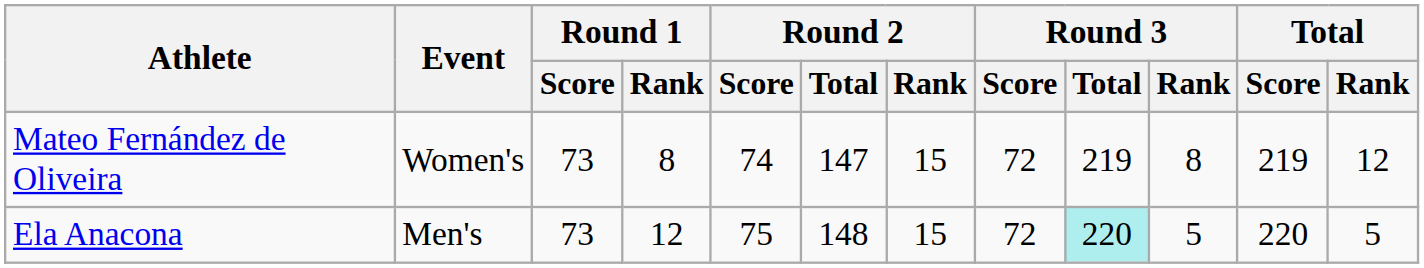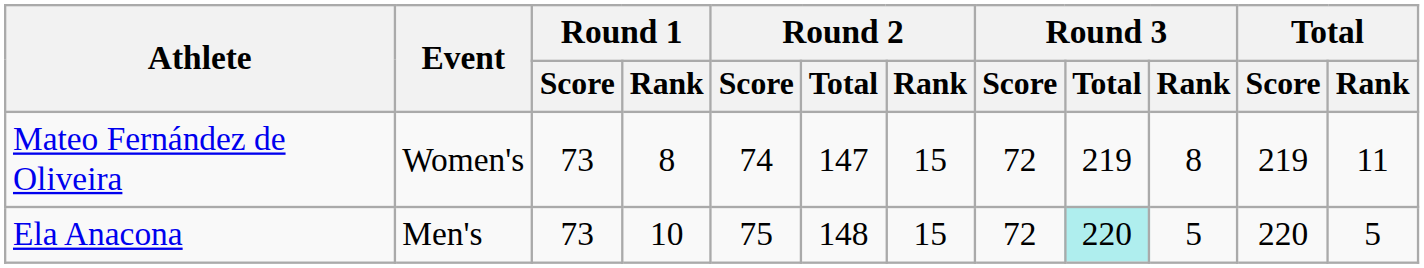Mateo Fernández de Oliveira | Total / Rank: 12 -> 11
Ela Anacona | Round 1 / Rank: 12 -> 10
